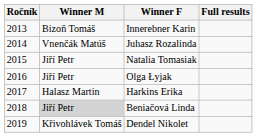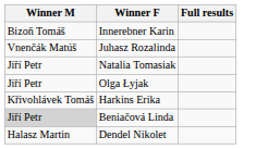- column: Ročník | 2013 | 2014 | 2015 | 2016 | 2017 | 2018 | 2019
Harkins Erika | Winner M: Halasz Martin -> Křivohlávek Tomáš
Dendel Nikolet | Winner M: Křivohlávek Tomáš -> Halasz Martin
